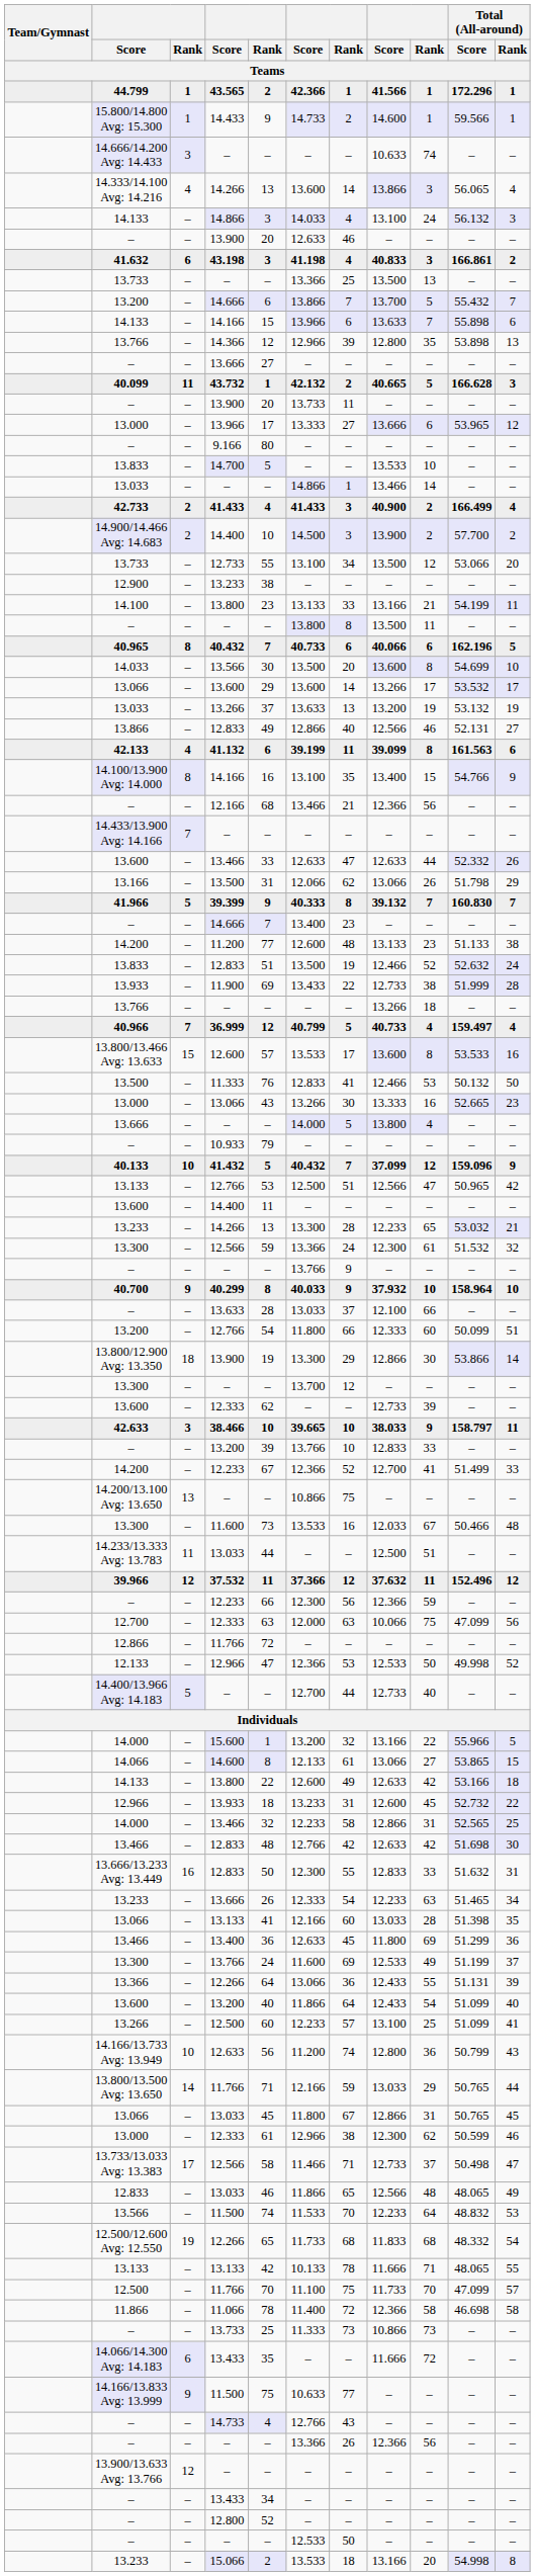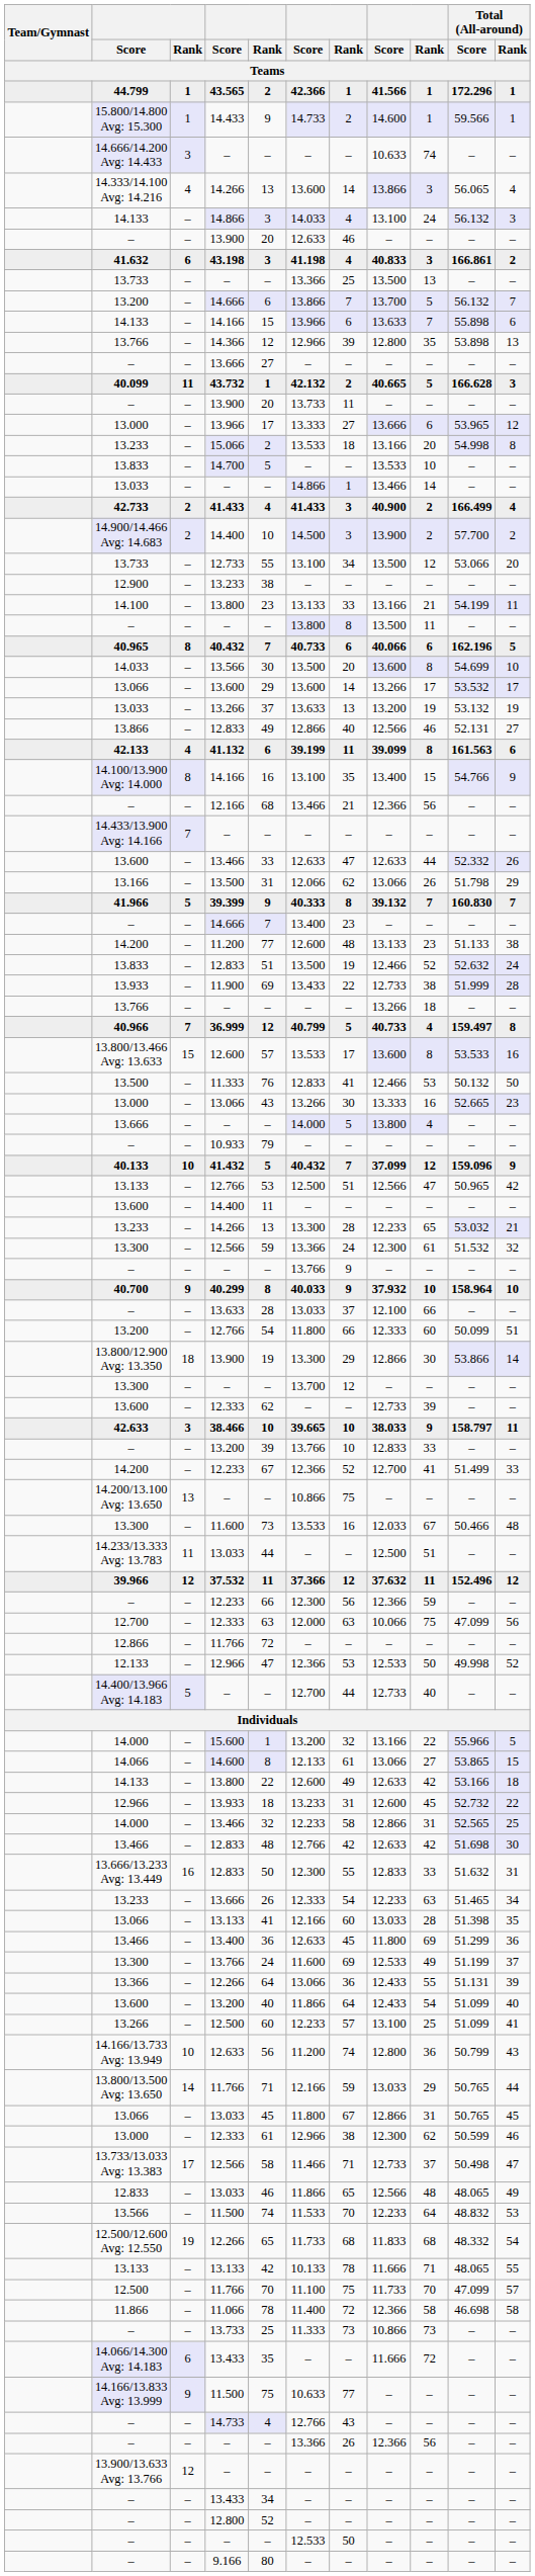13.200 / 14.666 | Total (All-around) / Score: 55.432 -> 56.132
rows swapped: 15.066 <-> 9.166
36.999 | Total (All-around) / Rank: 4 -> 8
